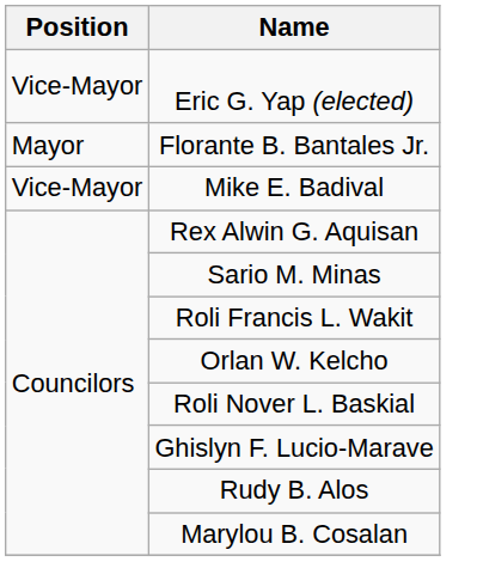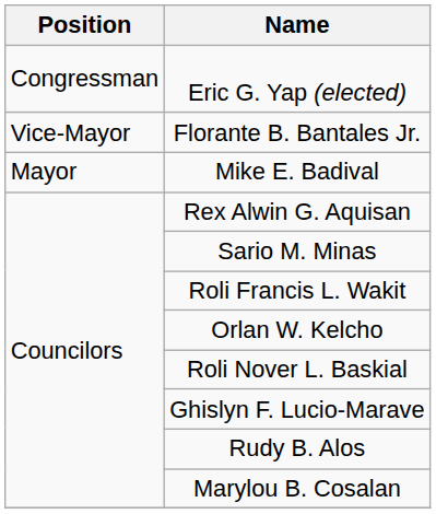Eric G. Yap (elected) | Position: Vice-Mayor -> Congressman
Florante B. Bantales Jr. | Position: Mayor -> Vice-Mayor
Mike E. Badival | Position: Vice-Mayor -> Mayor
